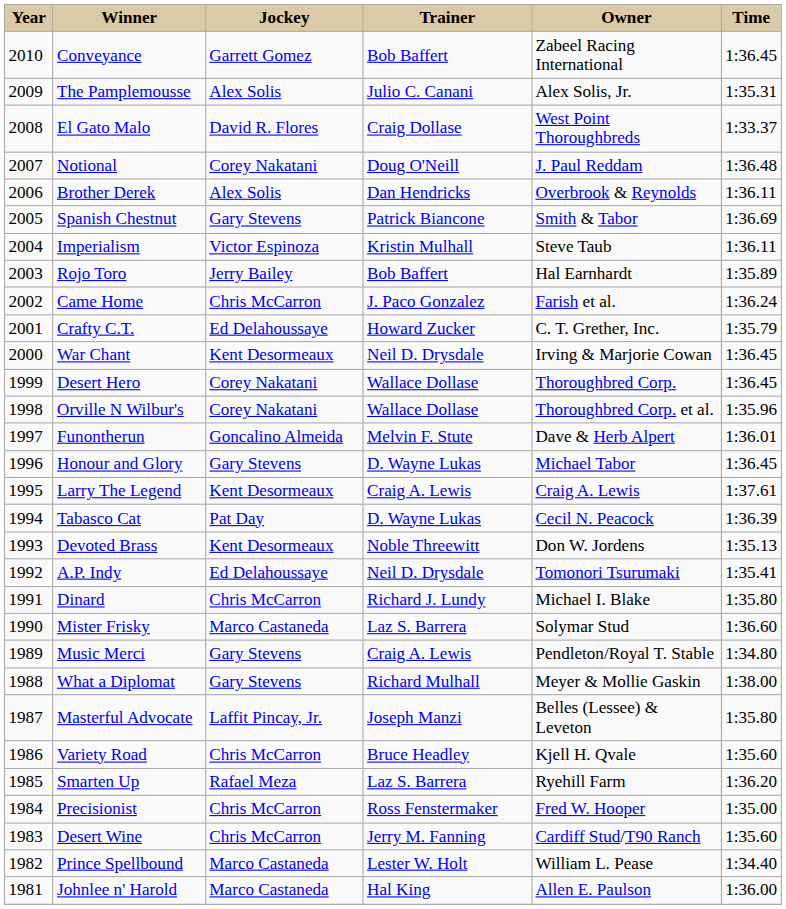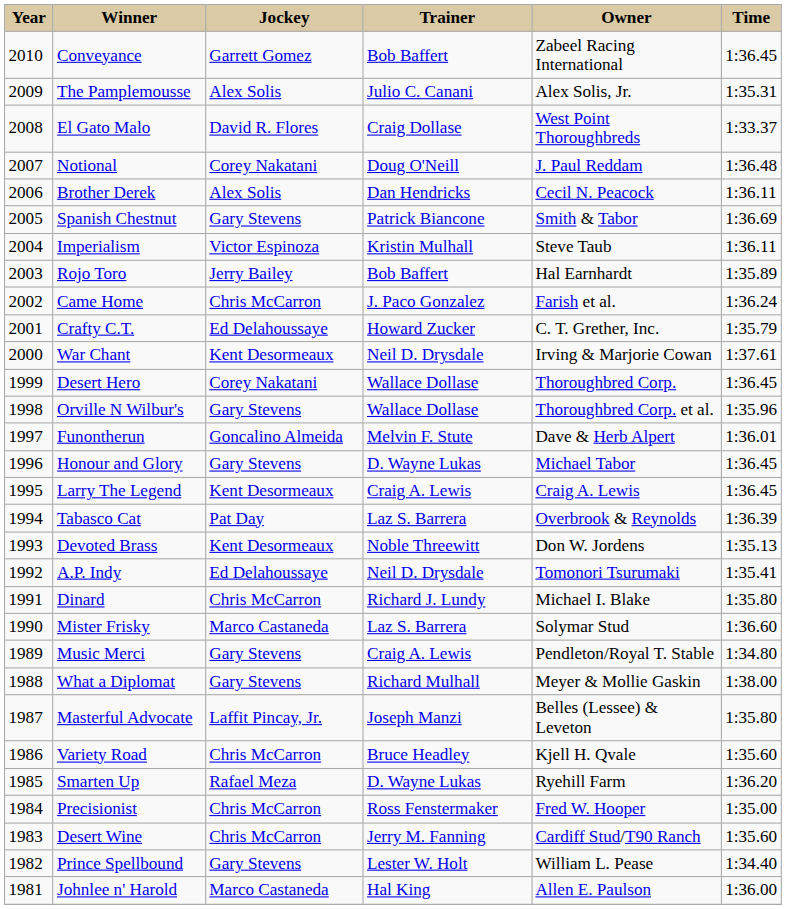Brother Derek | Owner: Overbrook & Reynolds -> Cecil N. Peacock
War Chant | Time: 1:36.45 -> 1:37.61
Orville N Wilbur's | Jockey: Corey Nakatani -> Gary Stevens
Larry The Legend | Time: 1:37.61 -> 1:36.45
Tabasco Cat | Trainer: D. Wayne Lukas -> Laz S. Barrera
Tabasco Cat | Owner: Cecil N. Peacock -> Overbrook & Reynolds
Smarten Up | Trainer: Laz S. Barrera -> D. Wayne Lukas
Prince Spellbound | Jockey: Marco Castaneda -> Gary Stevens
